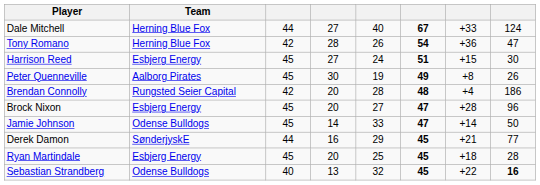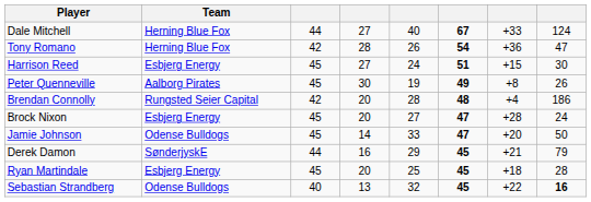Brock Nixon | column 8: 96 -> 24
Jamie Johnson | column 7: +14 -> +20
Derek Damon | column 8: 77 -> 79
